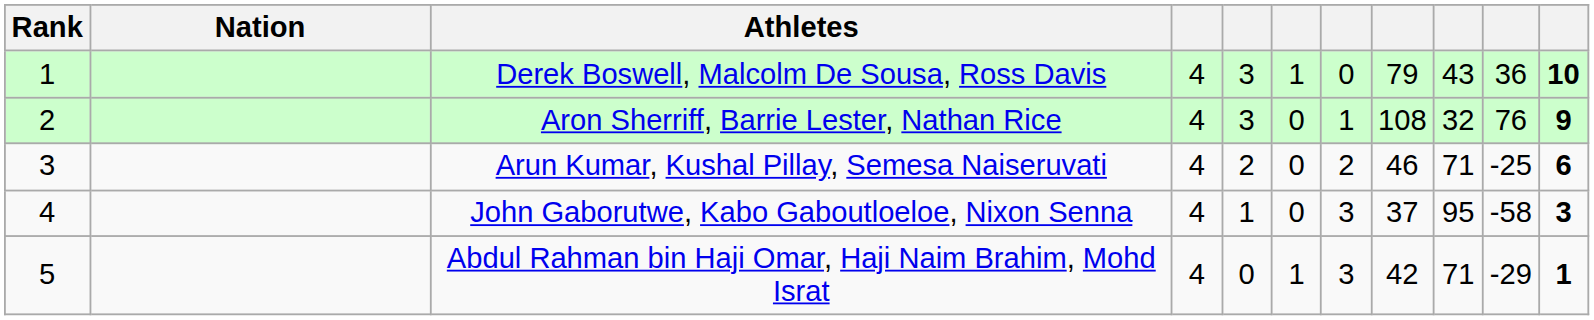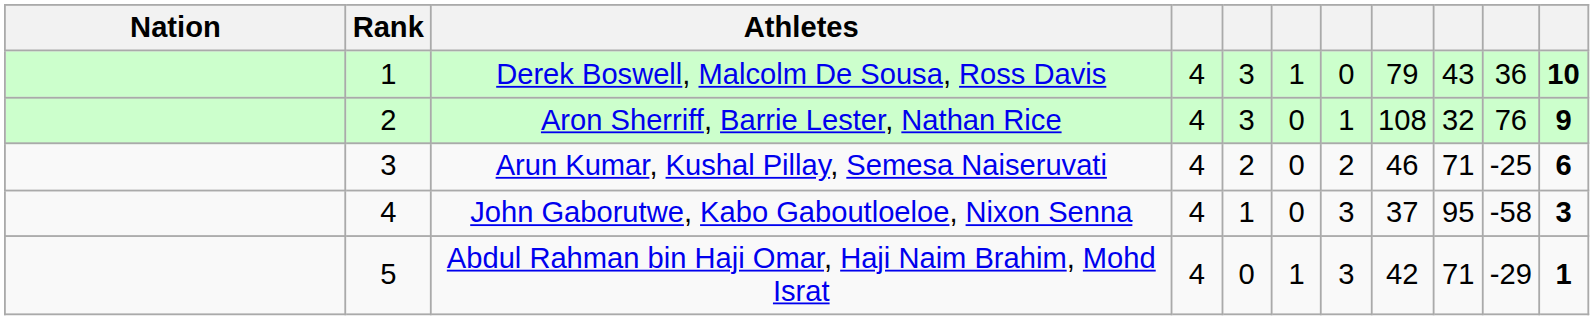columns swapped: Rank <-> Nation
